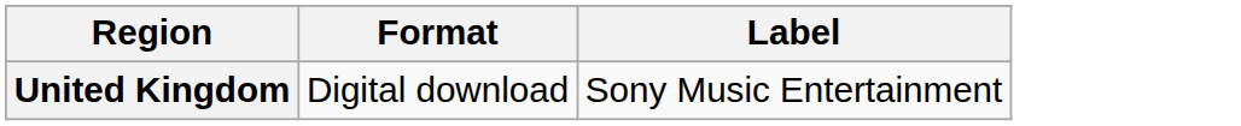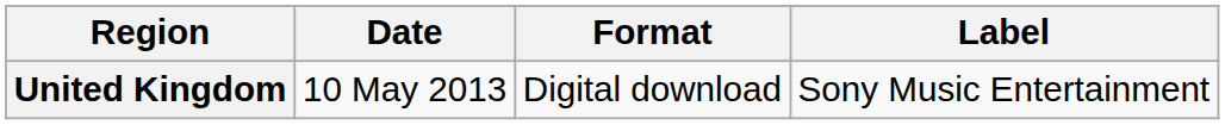+ column: Date | 10 May 2013
